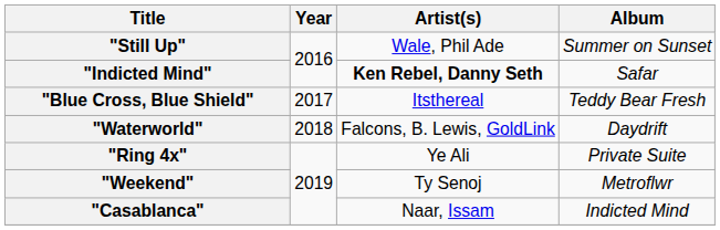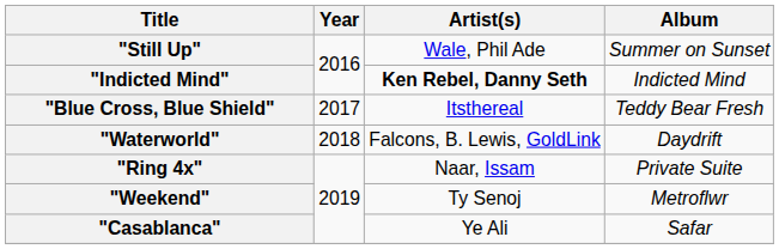"Indicted Mind" | Album: Safar -> Indicted Mind
"Ring 4x" | Artist(s): Ye Ali -> Naar, Issam
"Casablanca" | Artist(s): Naar, Issam -> Ye Ali
"Casablanca" | Album: Indicted Mind -> Safar
